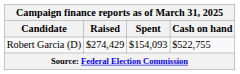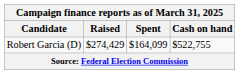Robert Garcia (D) | Spent: $154,093 -> $164,099
